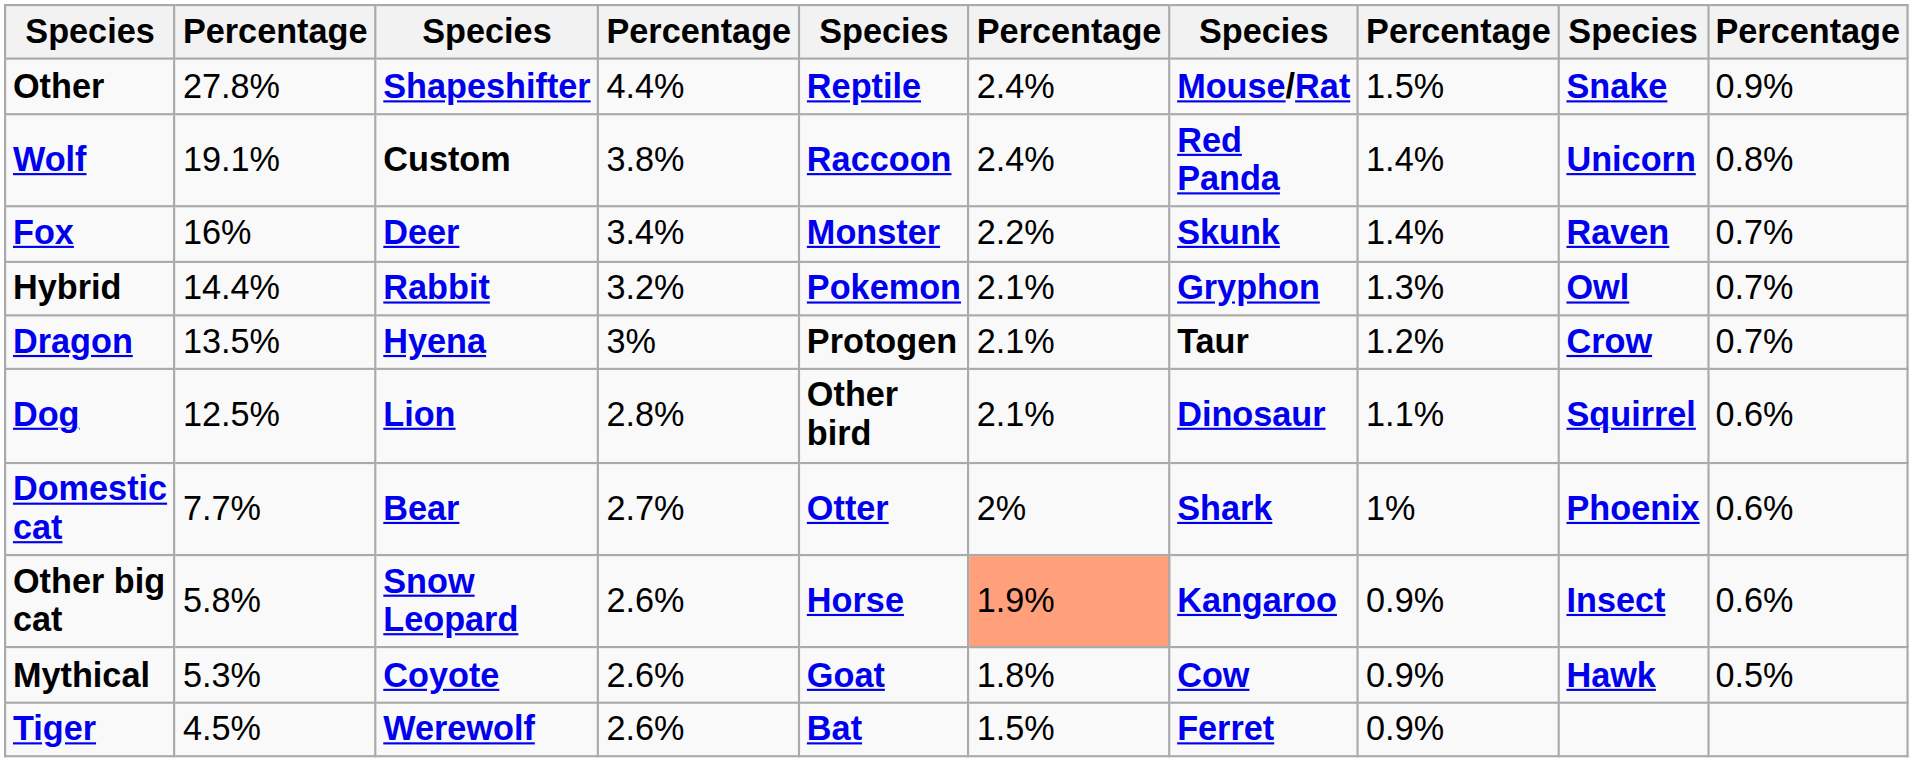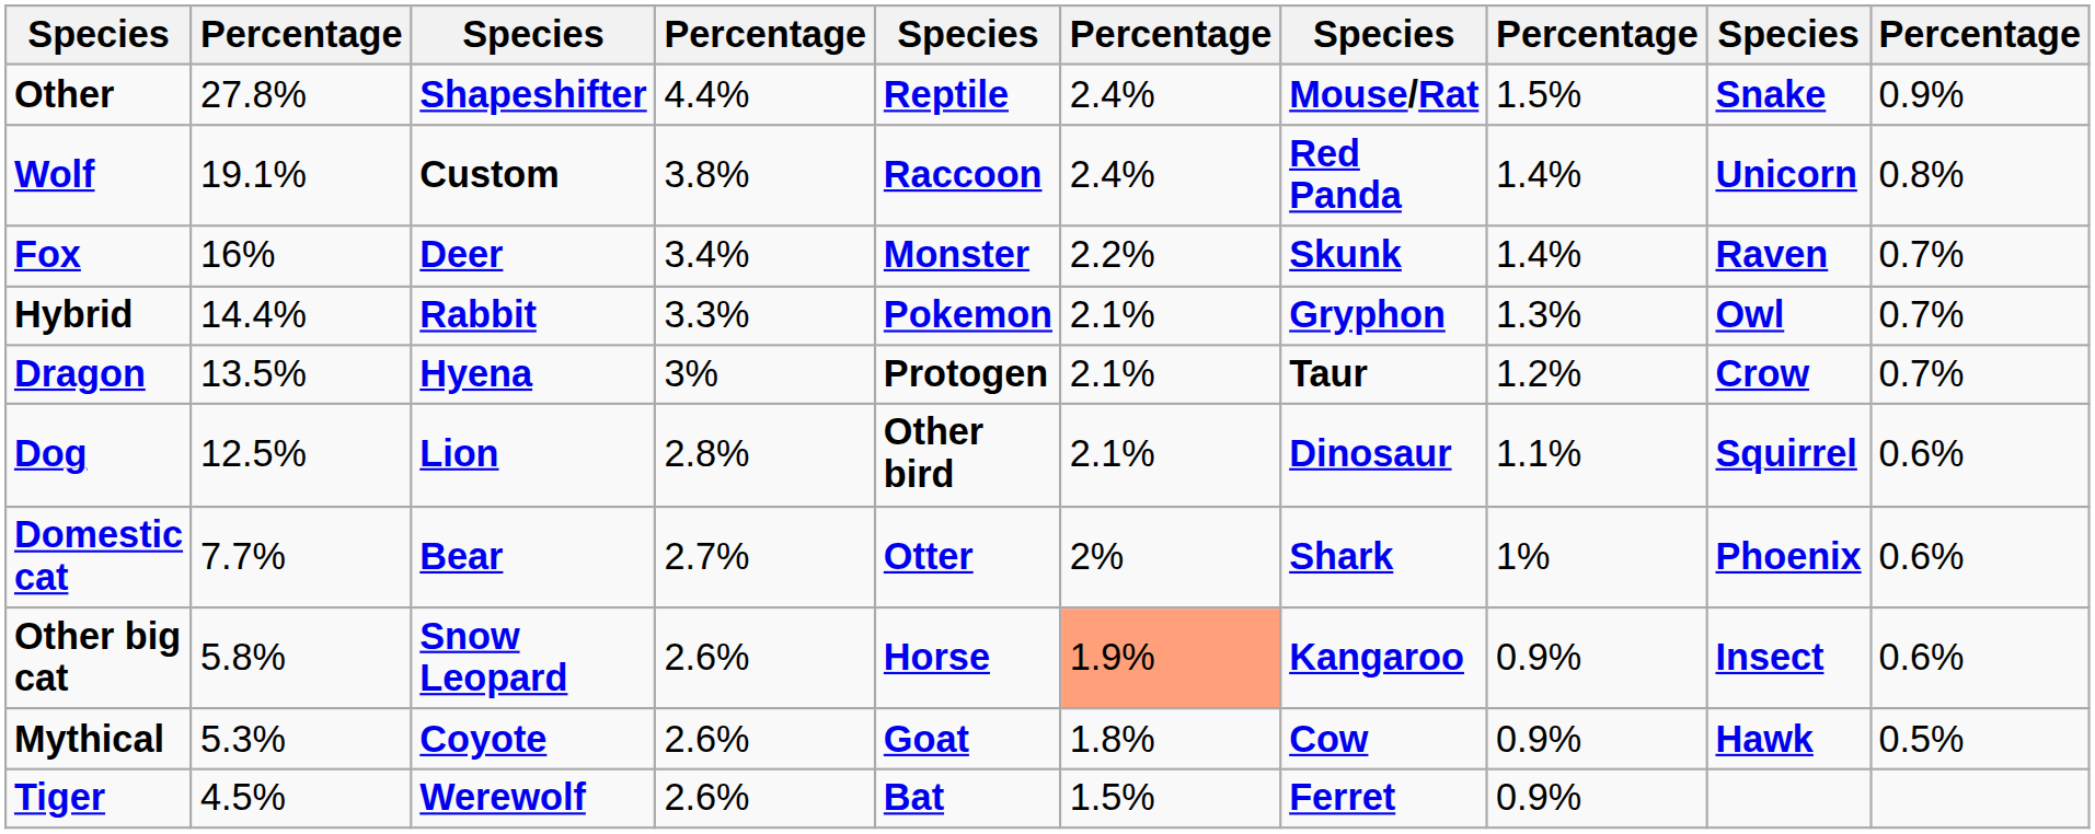Hybrid | column 4: 3.2% -> 3.3%
